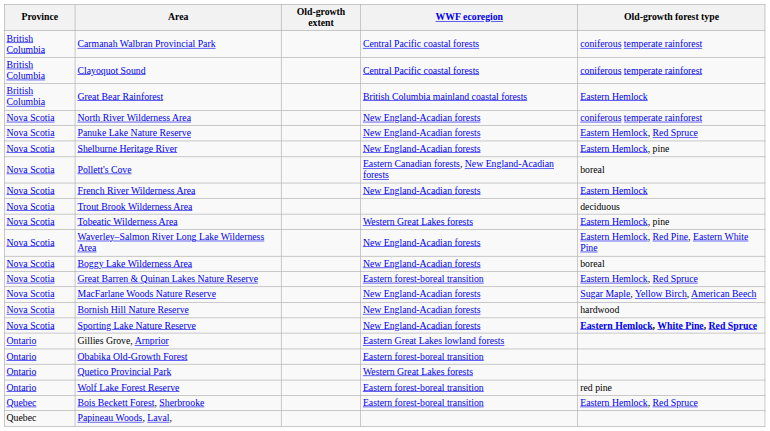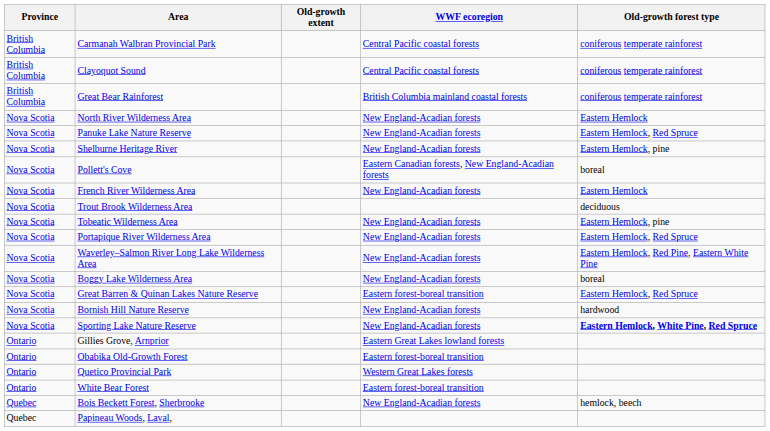Great Bear Rainforest | Old-growth forest type: Eastern Hemlock -> coniferous temperate rainforest
North River Wilderness Area | Old-growth forest type: coniferous temperate rainforest -> Eastern Hemlock
Tobeatic Wilderness Area | WWF ecoregion: Western Great Lakes forests -> New England-Acadian forests
+ row: Nova Scotia | Portapique River Wilderness Area | New England-Acadian forests | Eastern Hemlock, Red Spruce
- row: Nova Scotia | MacFarlane Woods Nature Reserve | New England-Acadian forests | Sugar Maple, Yellow Birch, American Beech
+ row: Ontario | White Bear Forest | Eastern forest-boreal transition
- row: Ontario | Wolf Lake Forest Reserve | Eastern forest-boreal transition | red pine
Bois Beckett Forest, Sherbrooke | WWF ecoregion: Eastern forest-boreal transition -> New England-Acadian forests
Bois Beckett Forest, Sherbrooke | Old-growth forest type: Eastern Hemlock, Red Spruce -> hemlock, beech
